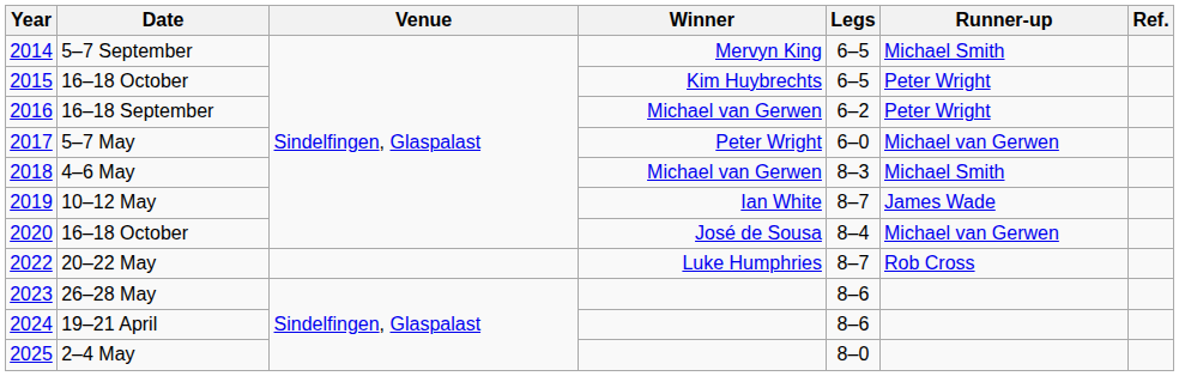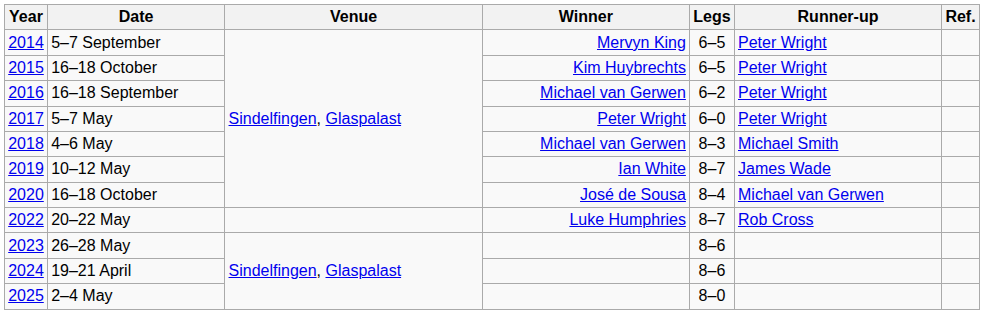5–7 September | Runner-up: Michael Smith -> Peter Wright
5–7 May | Runner-up: Michael van Gerwen -> Peter Wright
